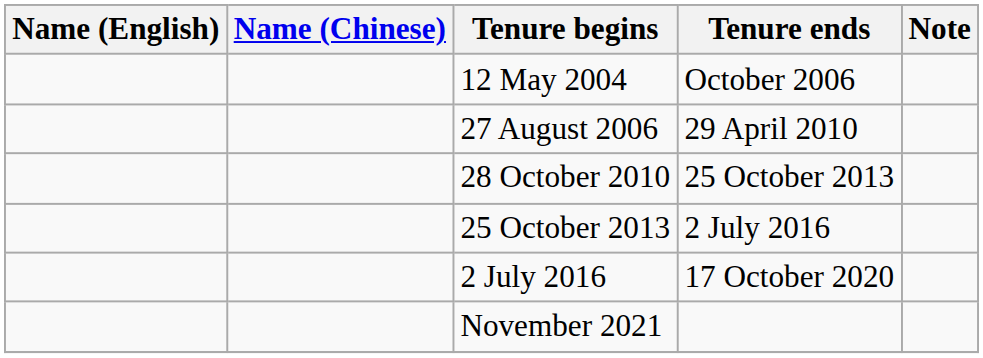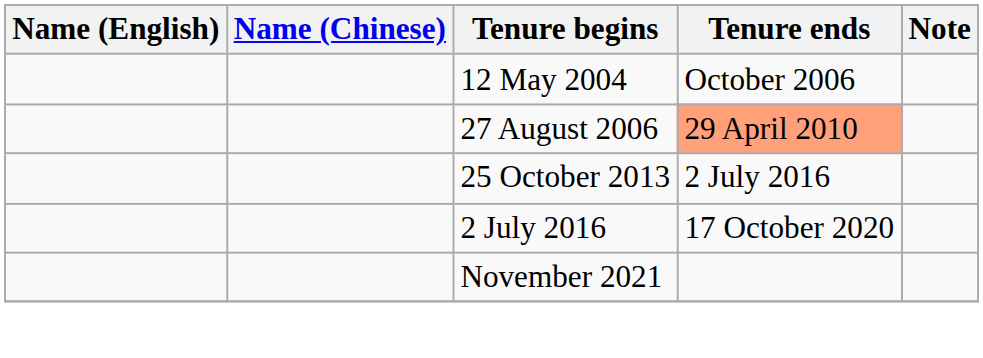27 August 2006 | Tenure ends: no background -> lightsalmon background
- row: 28 October 2010 | 25 October 2013
